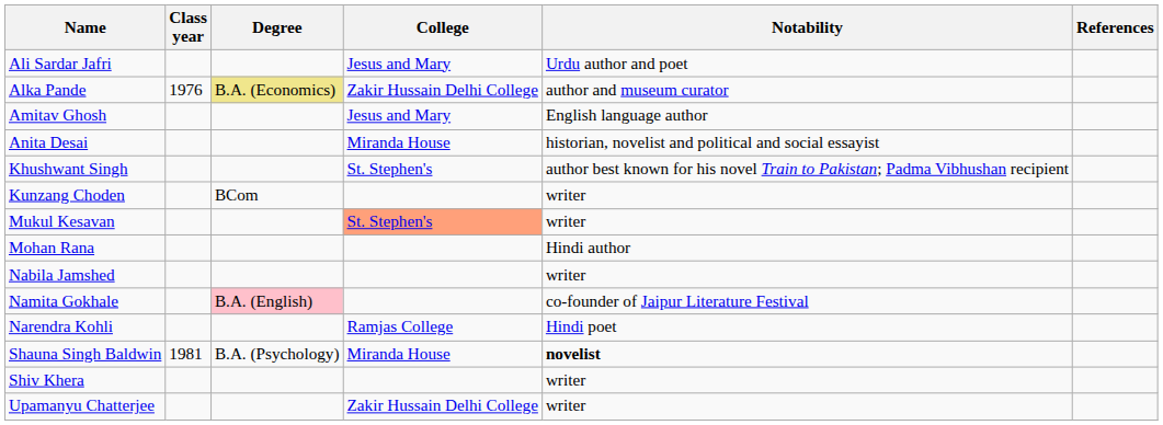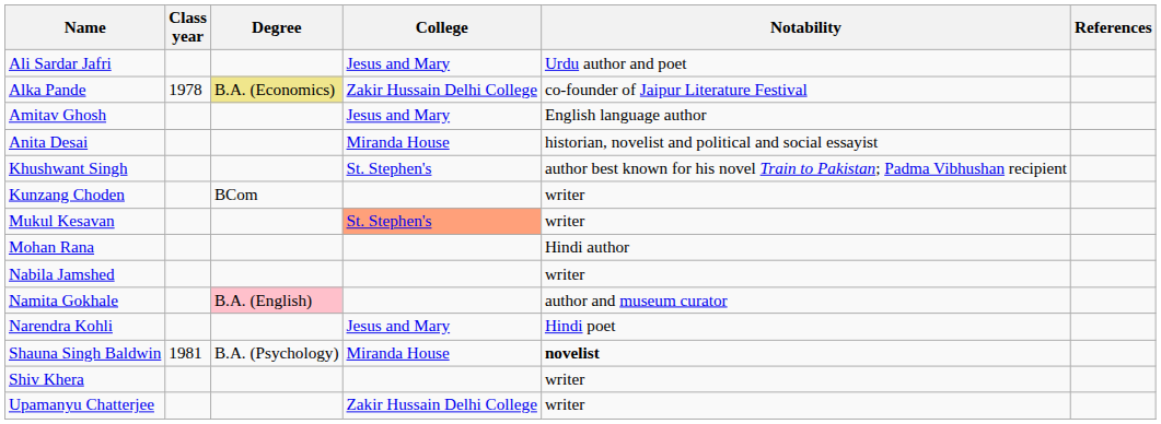Alka Pande | Class year: 1976 -> 1978
Alka Pande | Notability: author and museum curator -> co-founder of Jaipur Literature Festival
Namita Gokhale | Notability: co-founder of Jaipur Literature Festival -> author and museum curator
Narendra Kohli | College: Ramjas College -> Jesus and Mary
